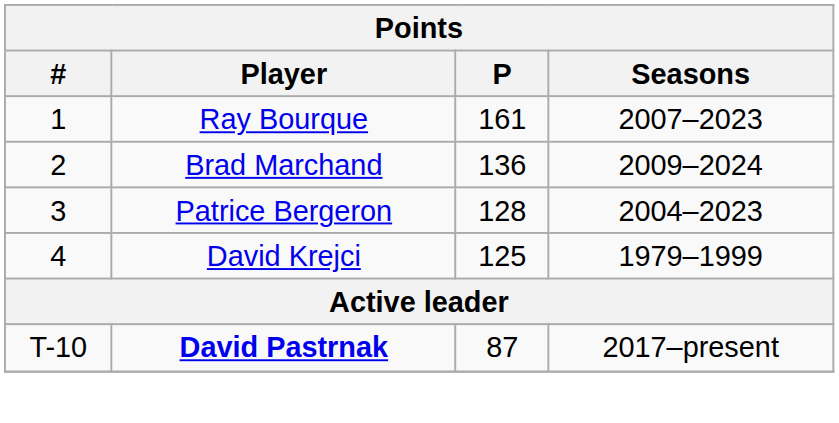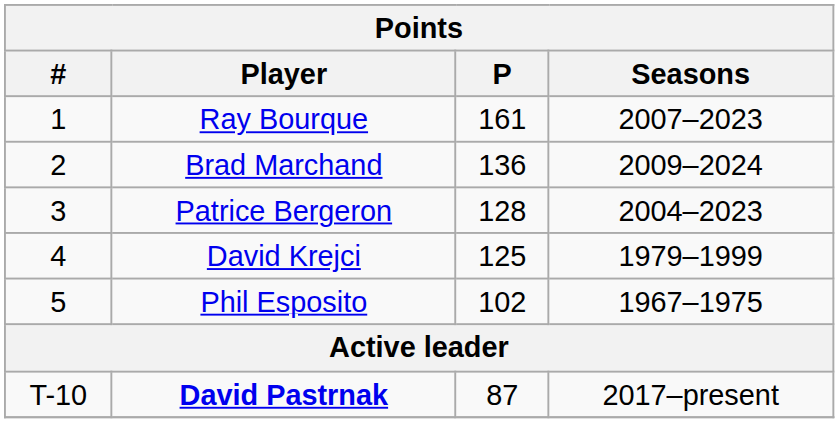+ row: 5 | Phil Esposito | 102 | 1967–1975
